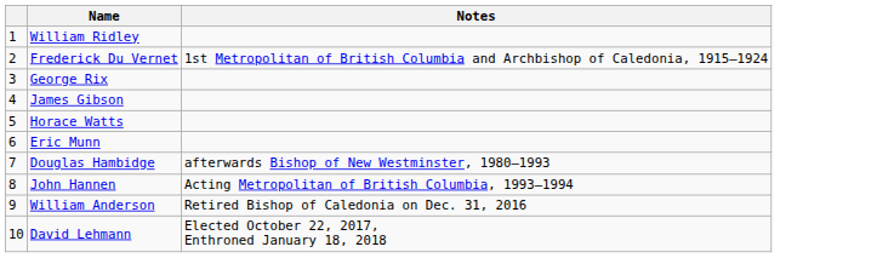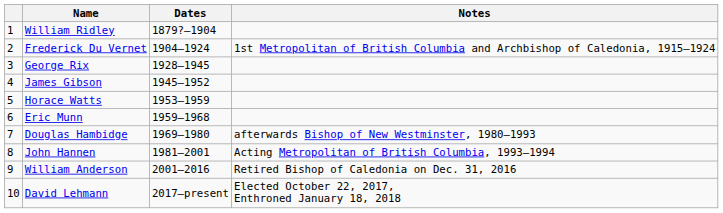+ column: Dates | 1879?–1904 | 1904–1924 | 1928–1945 | 1945–1952 | 1953–1959 | 1959–1968 | 1969–1980 | 1981–2001 | 2001–2016 | 2017–present
